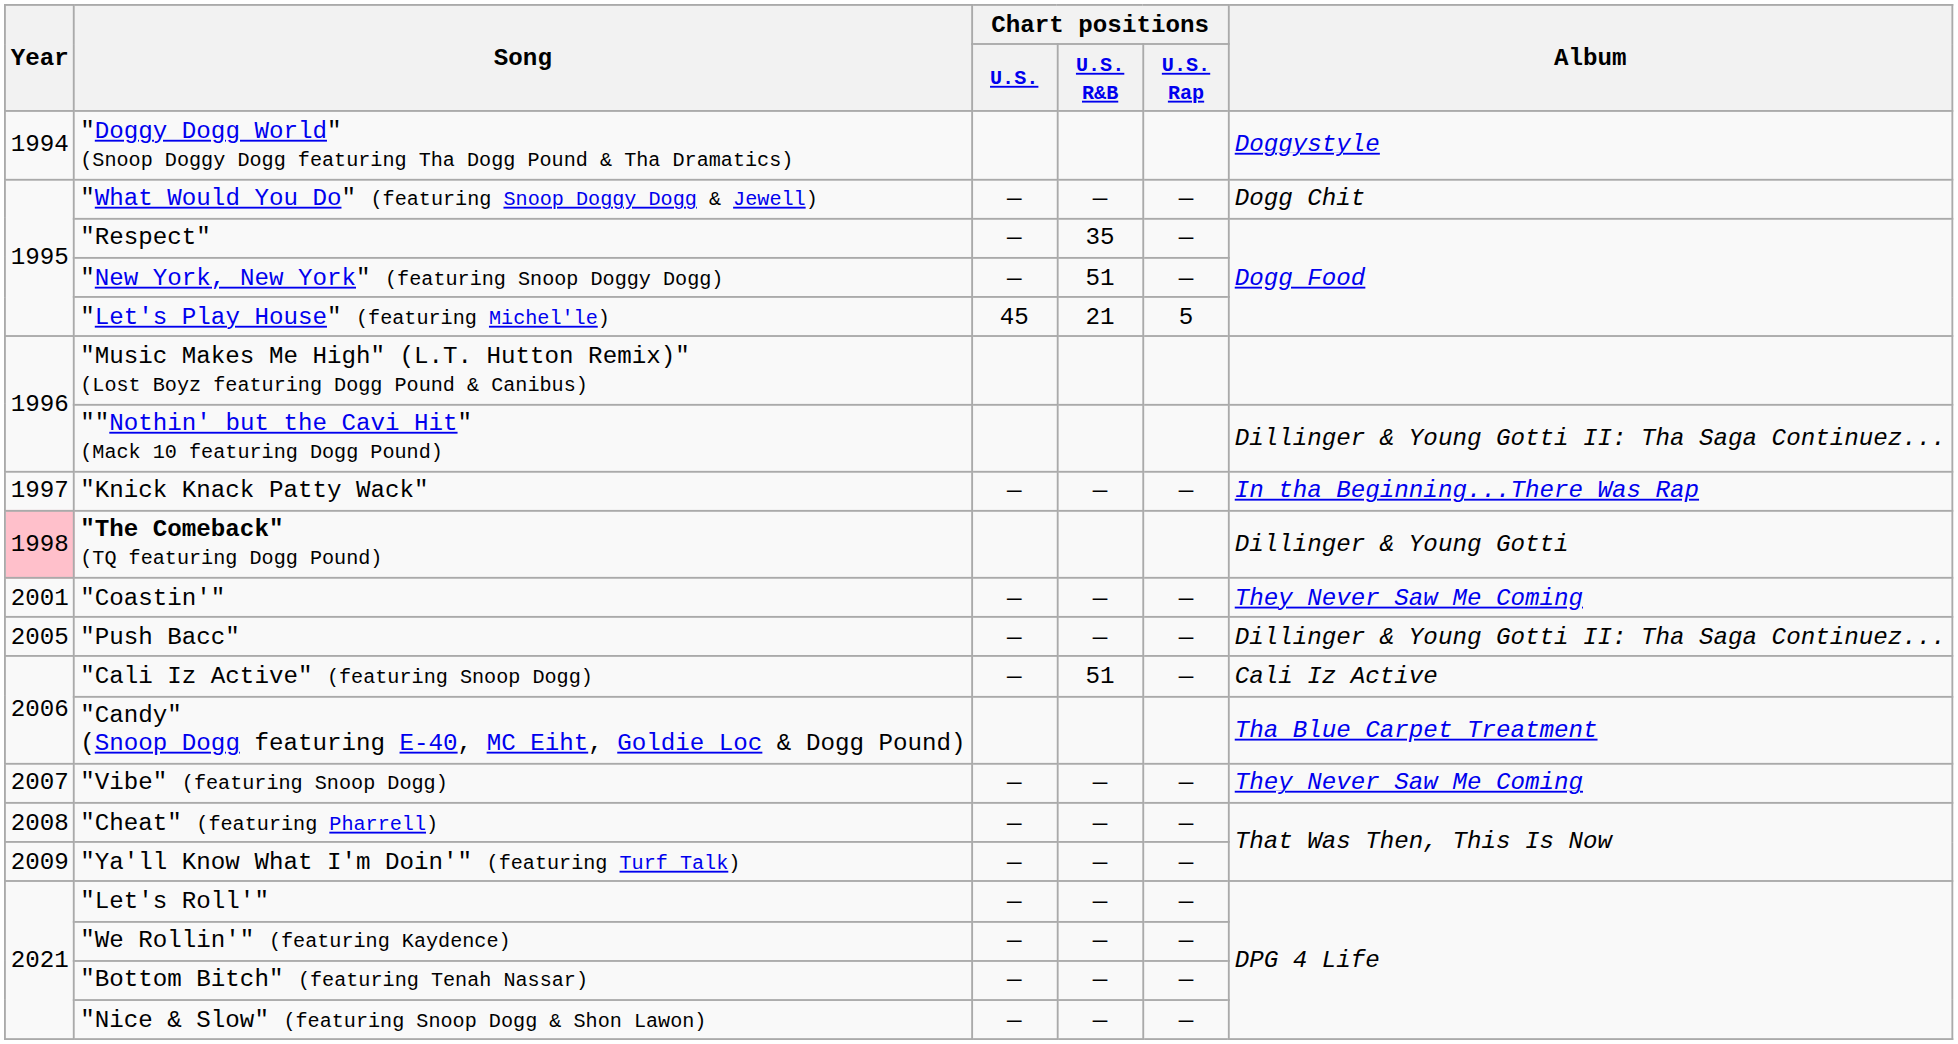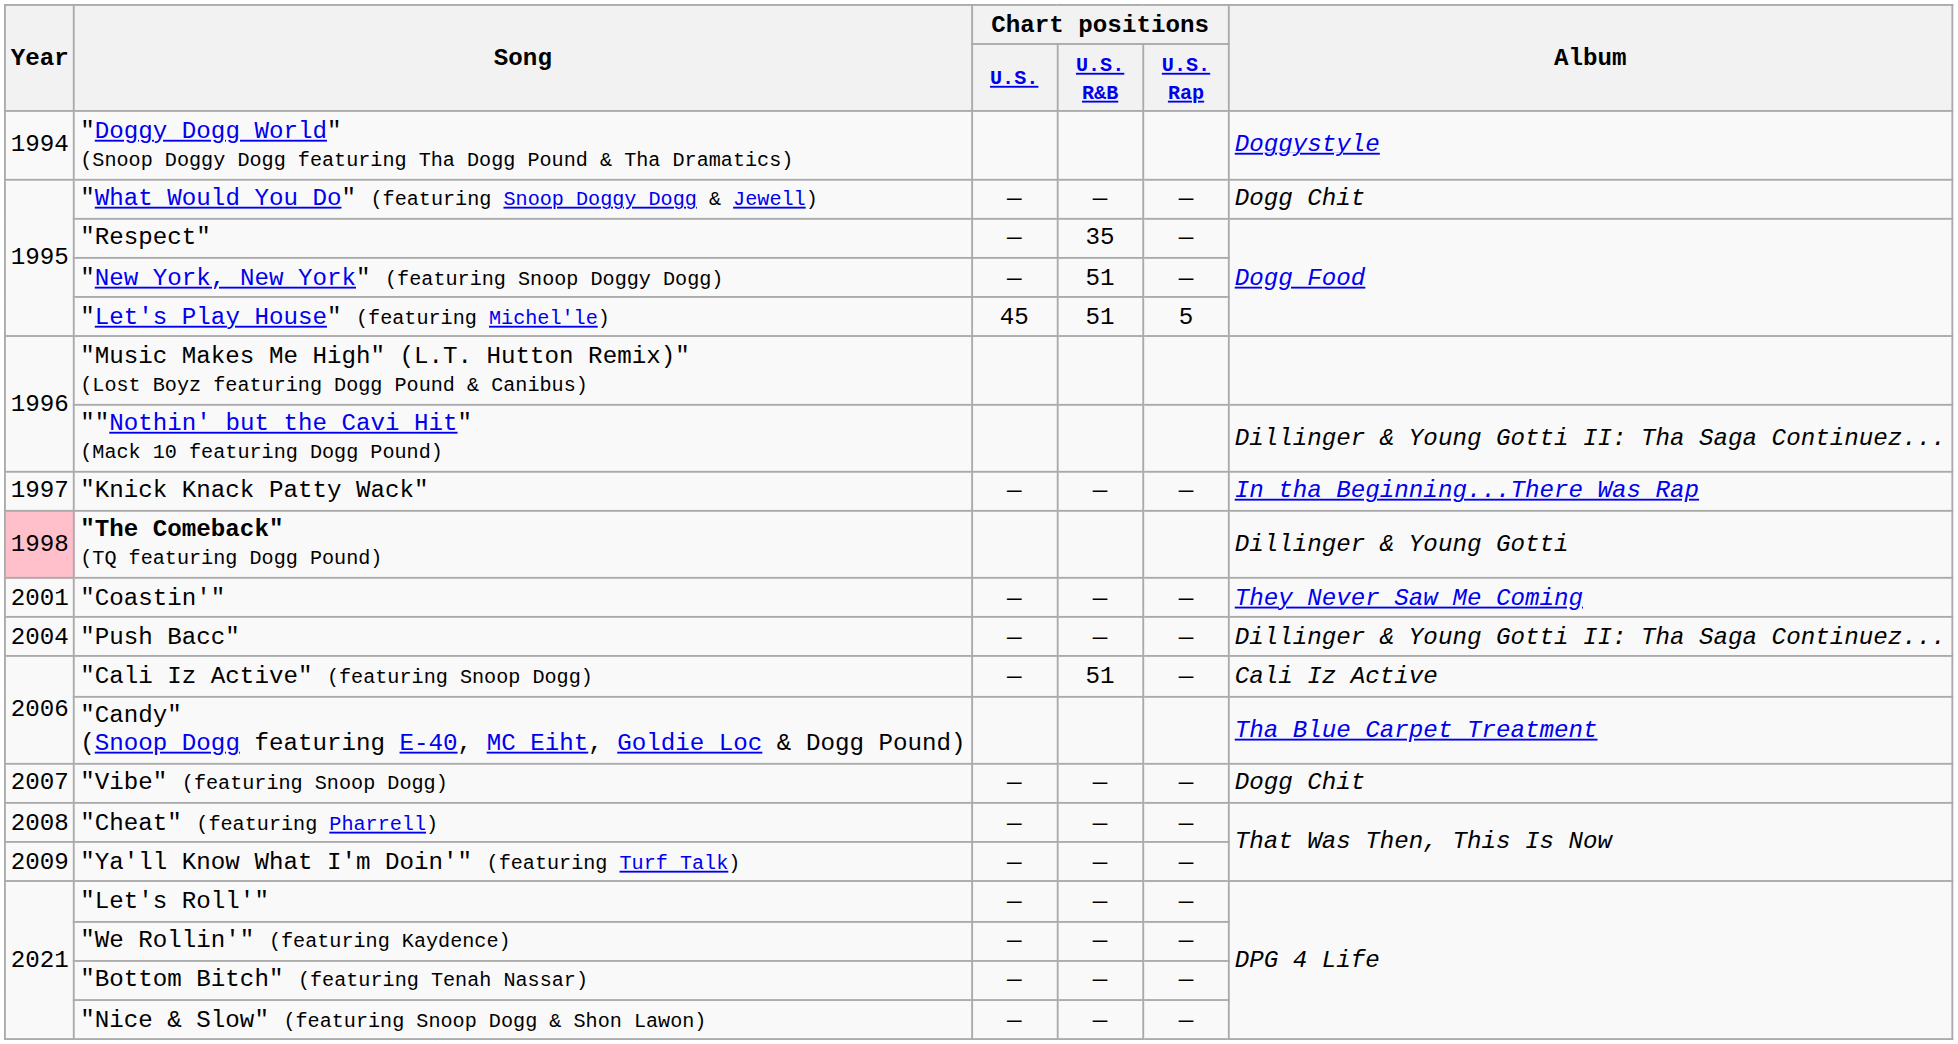"Let's Play House" (featuring Michel'le) | Chart positions / U.S. R&B: 21 -> 51
"Push Bacc" | Year: 2005 -> 2004
"Vibe" (featuring Snoop Dogg) | Album: They Never Saw Me Coming -> Dogg Chit
